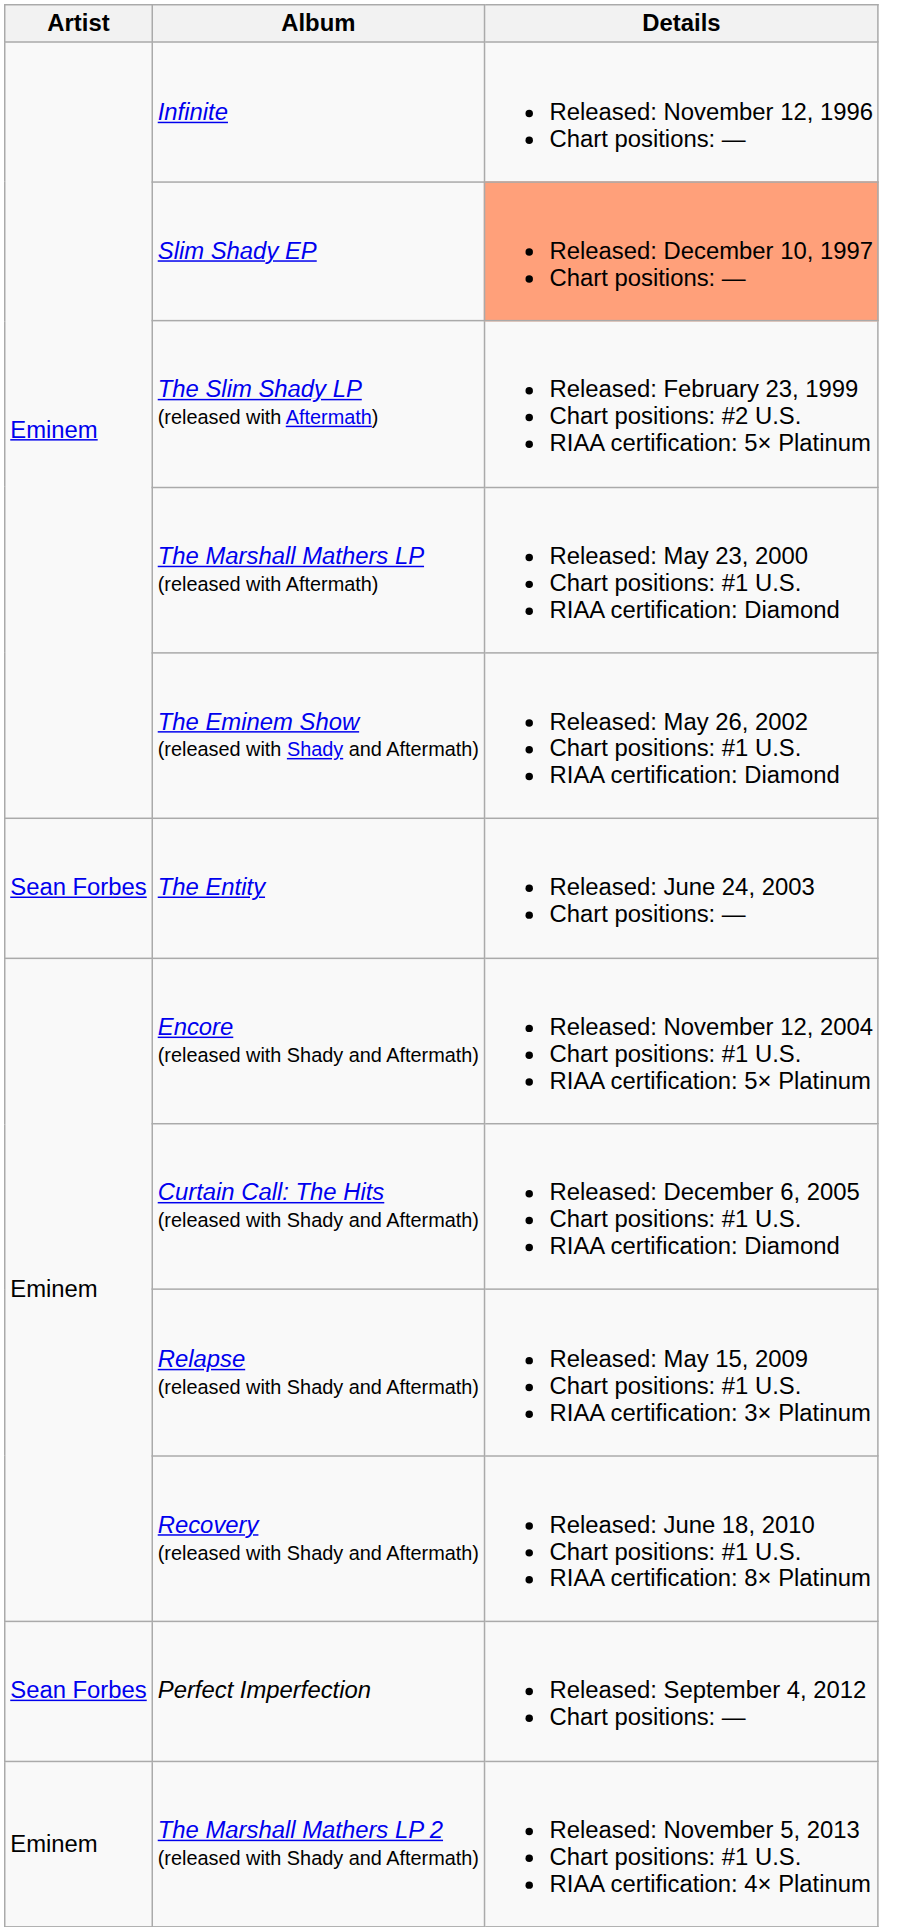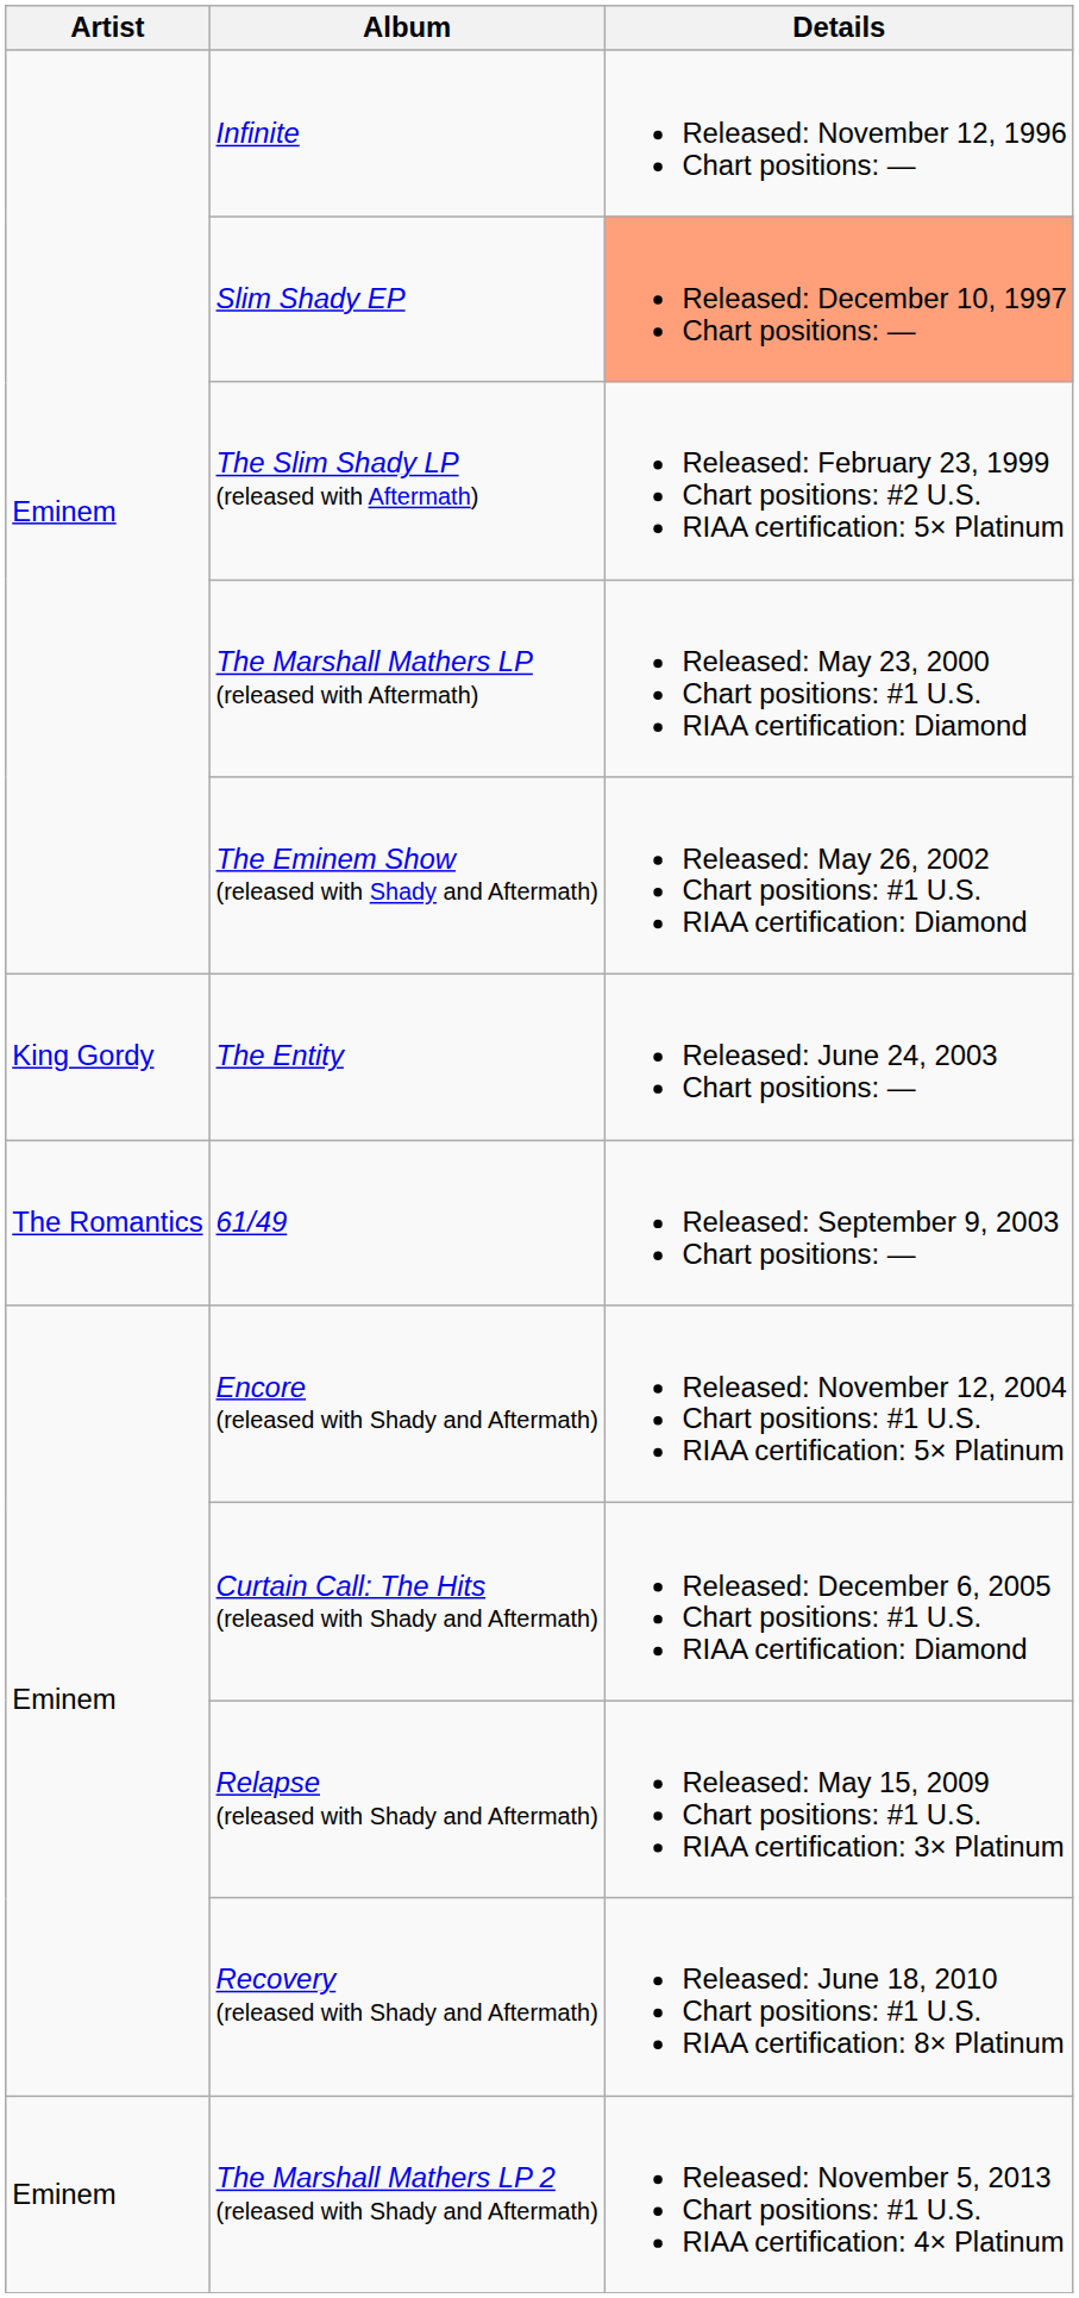The Entity | Artist: Sean Forbes -> King Gordy
+ row: The Romantics | 61/49 | Released: September 9, 2003 Chart positions: —
- row: Sean Forbes | Perfect Imperfection | Released: September 4, 2012 Chart positions: —
